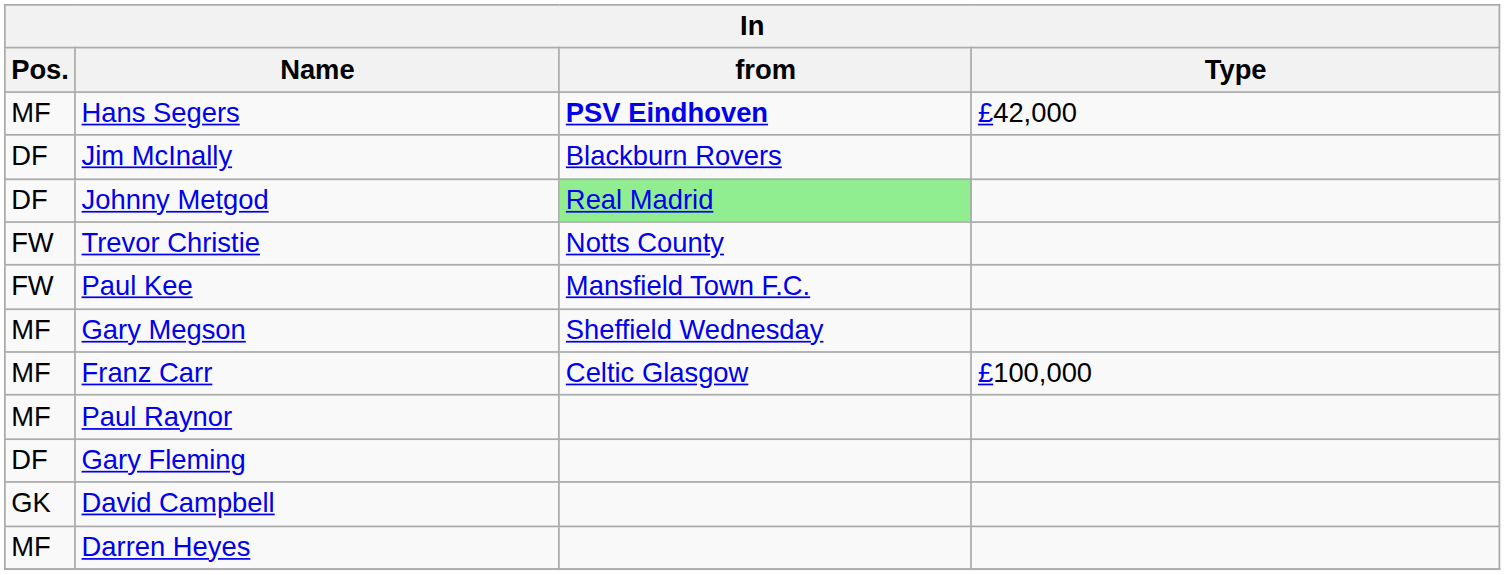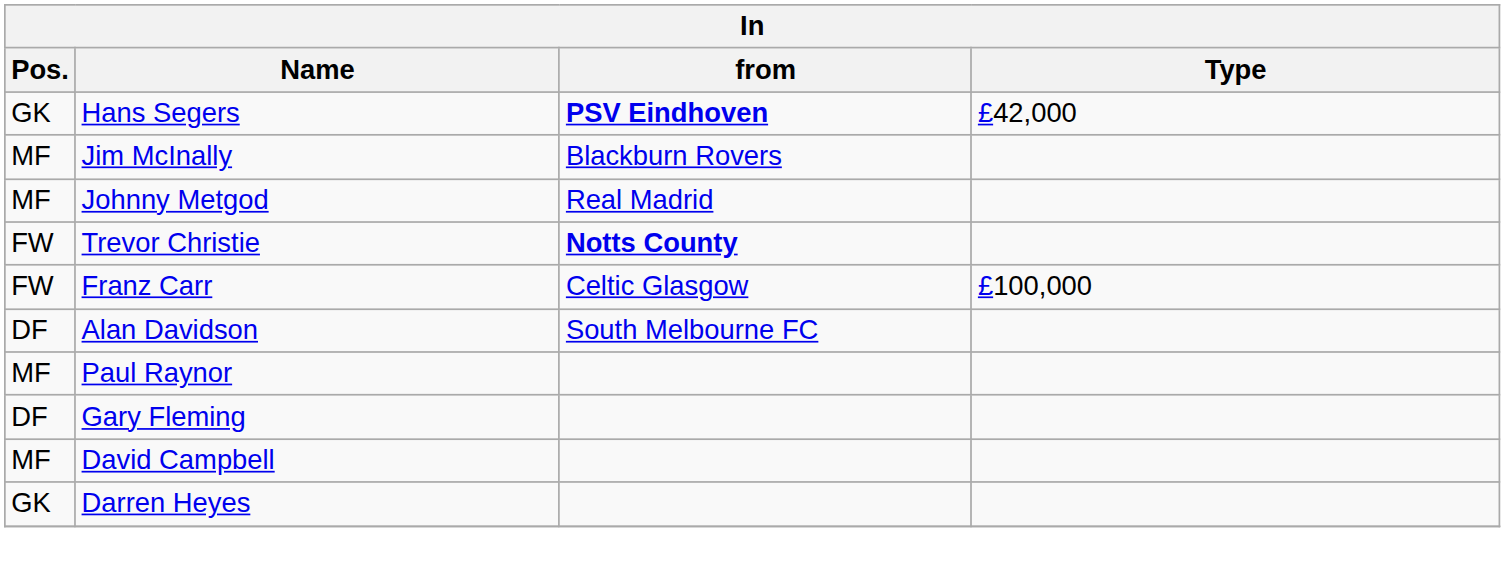Hans Segers | Pos.: MF -> GK
Jim McInally | Pos.: DF -> MF
Johnny Metgod | Pos.: DF -> MF
Johnny Metgod | from: lightgreen background -> no background
Trevor Christie | from: normal -> bold
- row: FW | Paul Kee | Mansfield Town F.C.
- row: MF | Gary Megson | Sheffield Wednesday
Franz Carr | Pos.: MF -> FW
+ row: DF | Alan Davidson | South Melbourne FC
David Campbell | Pos.: GK -> MF
Darren Heyes | Pos.: MF -> GK
